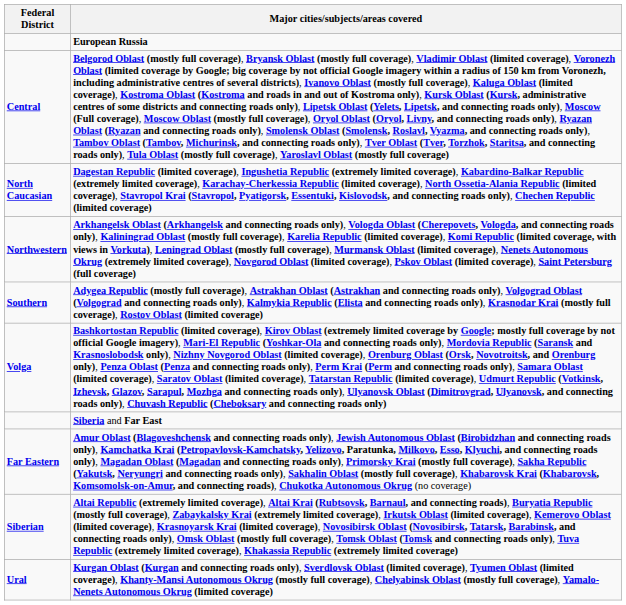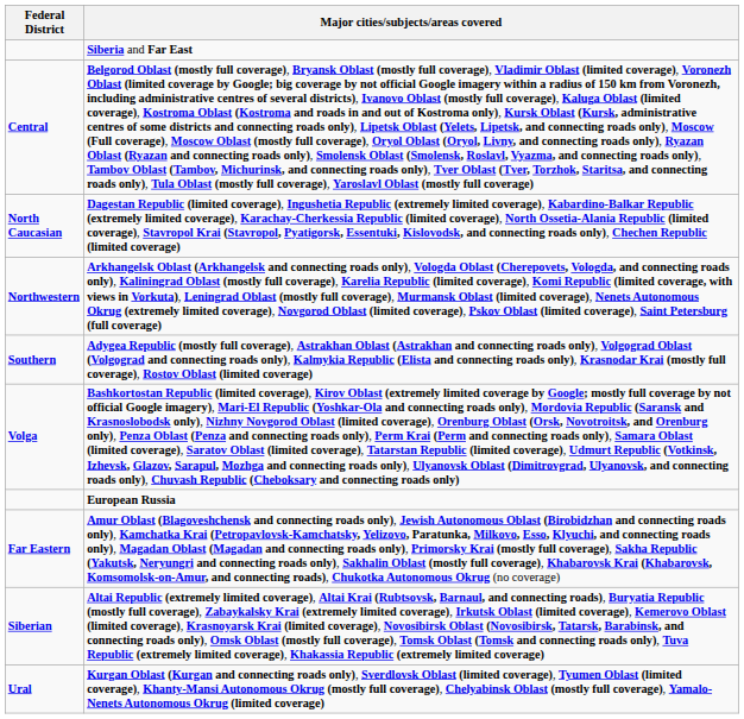rows swapped: European Russia <-> Siberia and Far East
